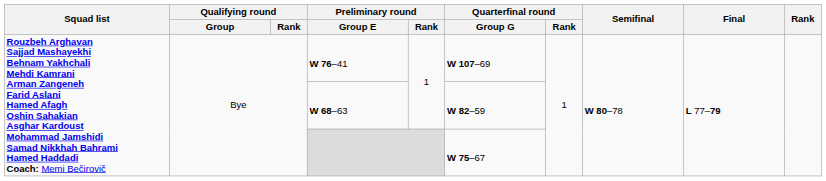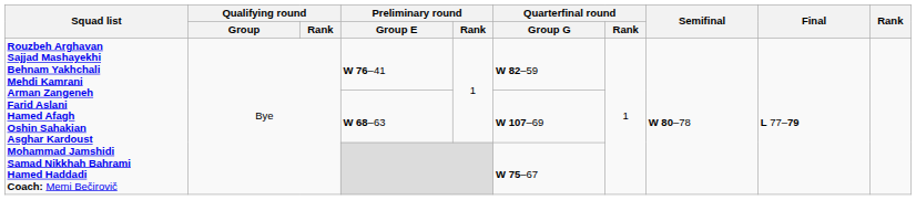W 76–41 | Quarterfinal round / Group G: W 107–69 -> W 82–59
W 68–63 | Quarterfinal round / Group G: W 82–59 -> W 107–69
